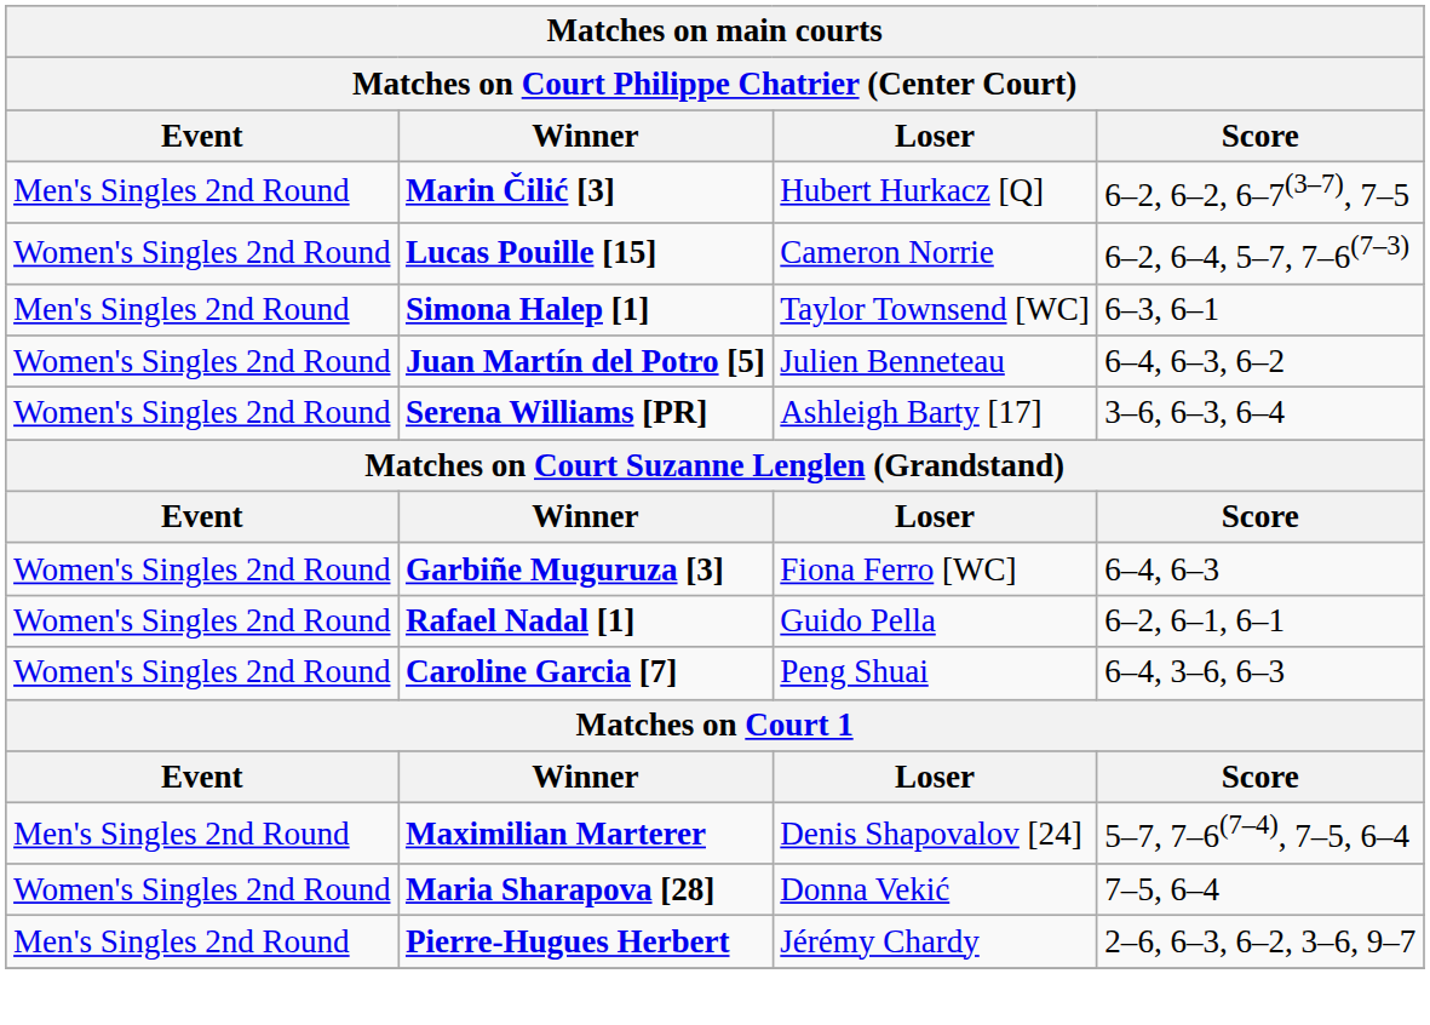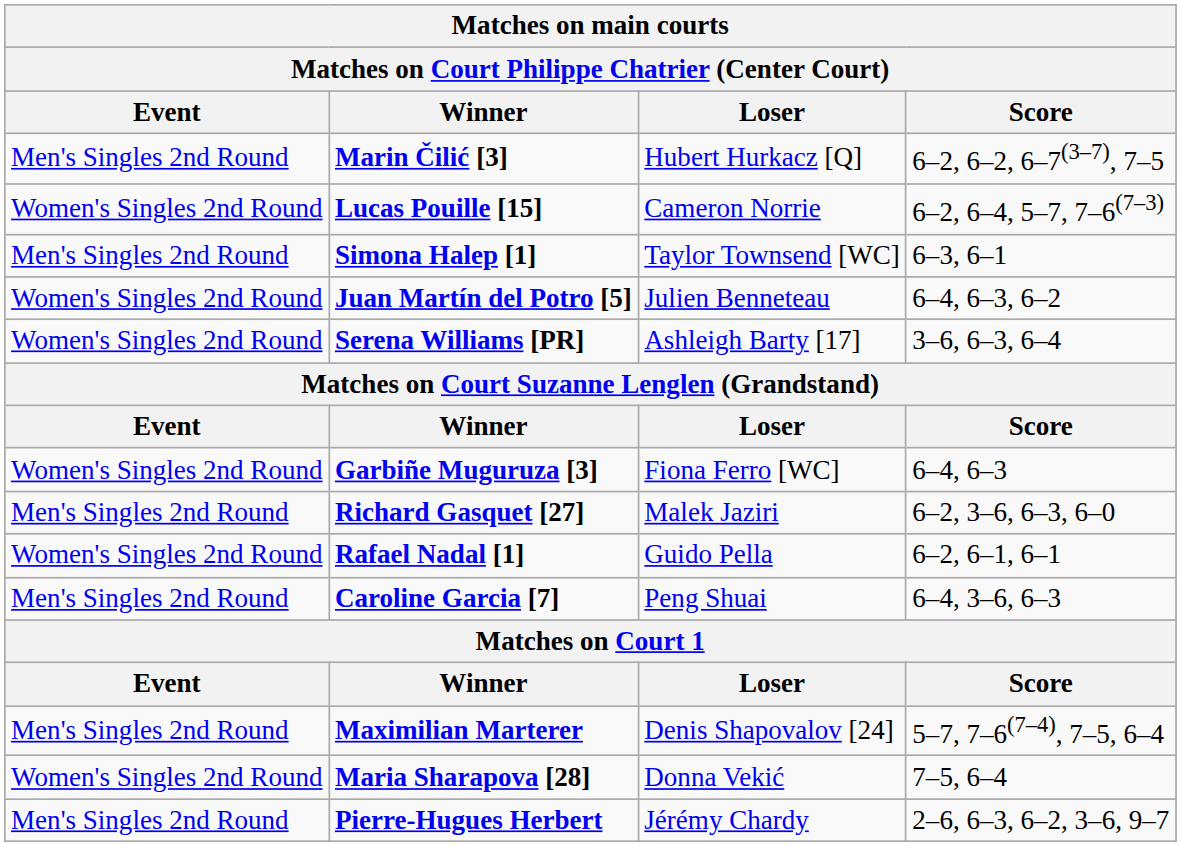+ row: Men's Singles 2nd Round | Richard Gasquet [27] | Malek Jaziri | 6–2, 3–6, 6–3, 6–0
Caroline Garcia [7] | Event: Women's Singles 2nd Round -> Men's Singles 2nd Round
